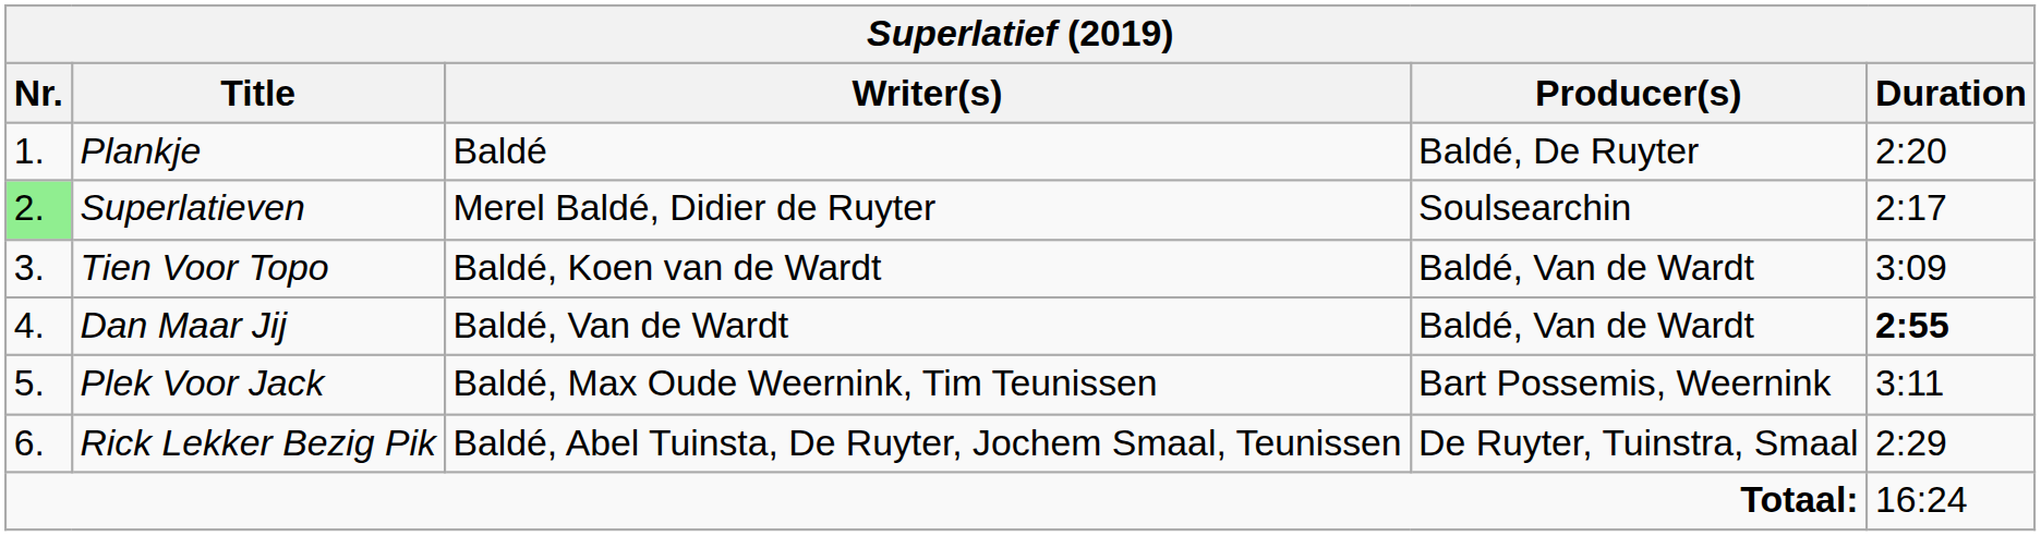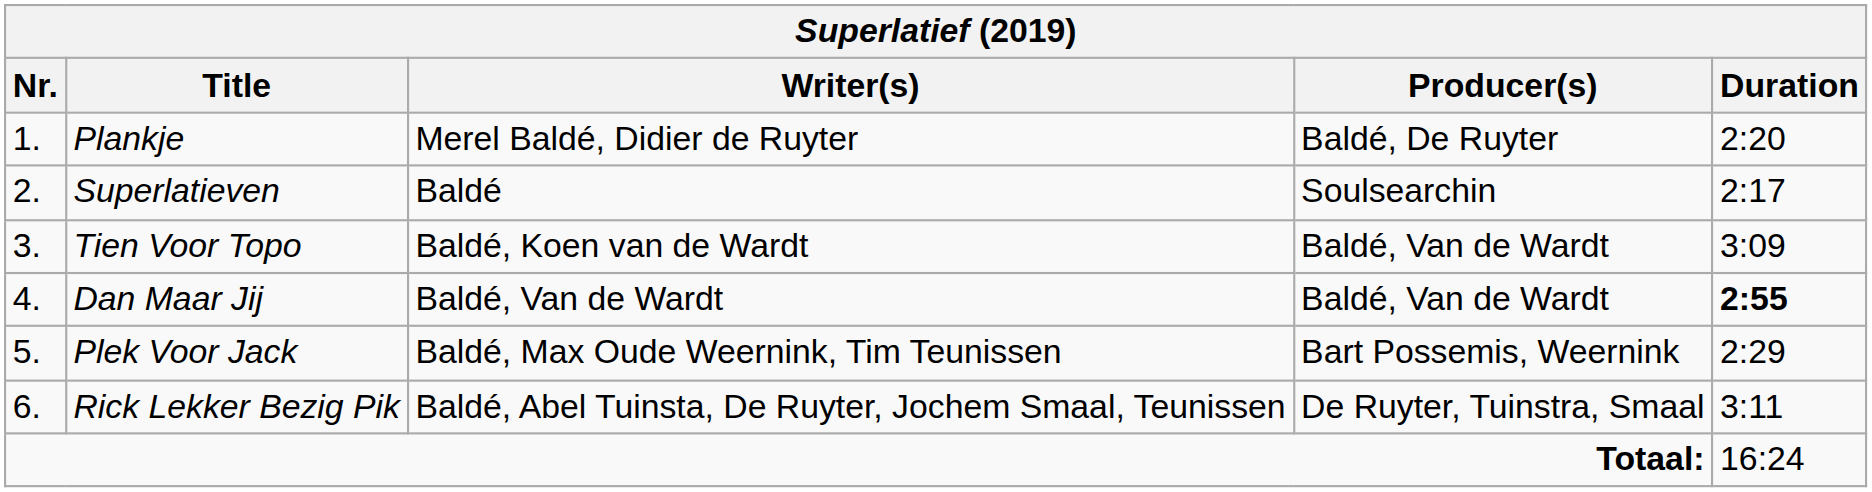Plankje | Writer(s): Baldé -> Merel Baldé, Didier de Ruyter
Superlatieven | Nr.: lightgreen background -> no background
Superlatieven | Writer(s): Merel Baldé, Didier de Ruyter -> Baldé
Plek Voor Jack | Duration: 3:11 -> 2:29
Rick Lekker Bezig Pik | Duration: 2:29 -> 3:11
